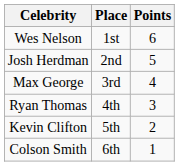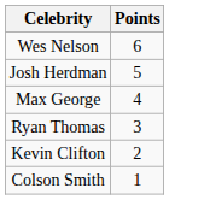- column: Place | 1st | 2nd | 3rd | 4th | 5th | 6th
